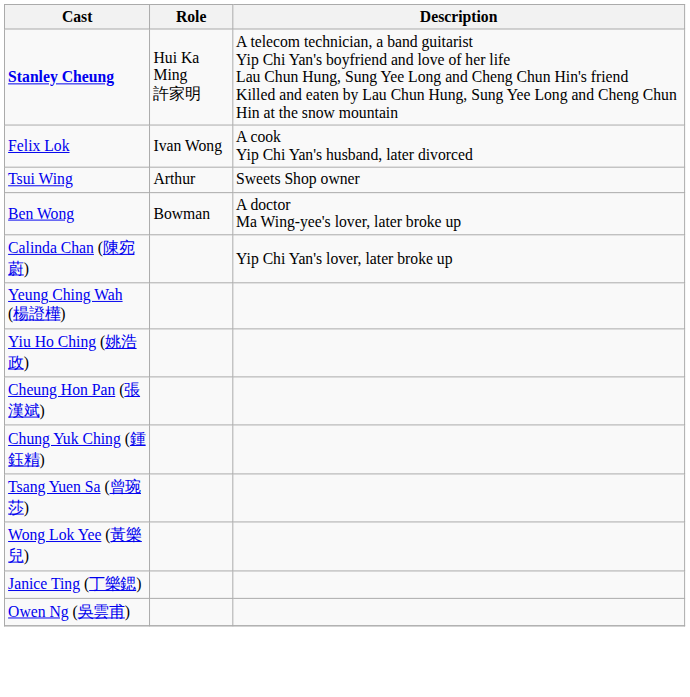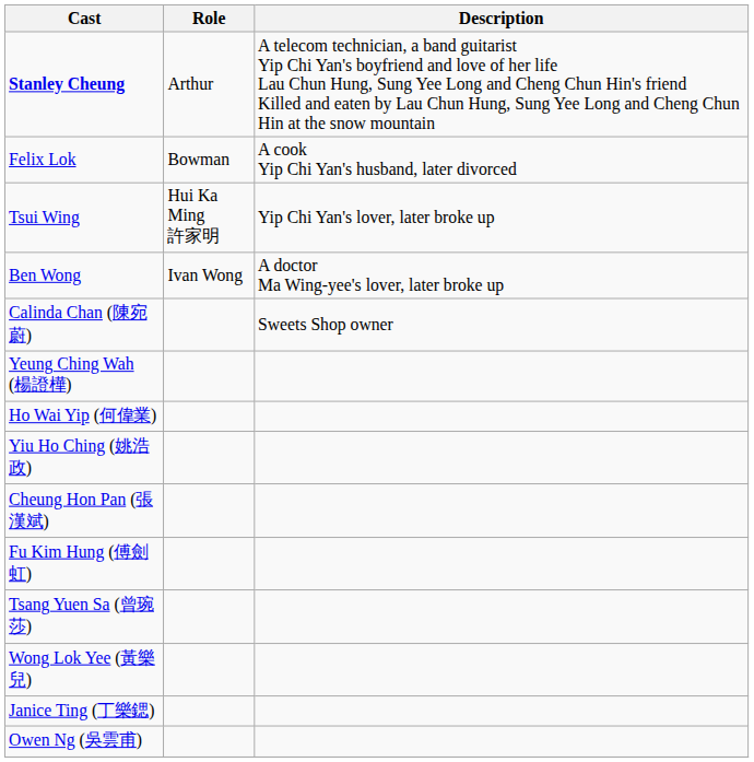Stanley Cheung | Role: Hui Ka Ming 許家明 -> Arthur
Felix Lok | Role: Ivan Wong -> Bowman
Tsui Wing | Role: Arthur -> Hui Ka Ming 許家明
Tsui Wing | Description: Sweets Shop owner -> Yip Chi Yan's lover, later broke up
Ben Wong | Role: Bowman -> Ivan Wong
Calinda Chan (陳宛蔚) | Description: Yip Chi Yan's lover, later broke up -> Sweets Shop owner
+ row: Ho Wai Yip (何偉業)
+ row: Fu Kim Hung (傅劍虹)
- row: Chung Yuk Ching (鍾鈺精)
